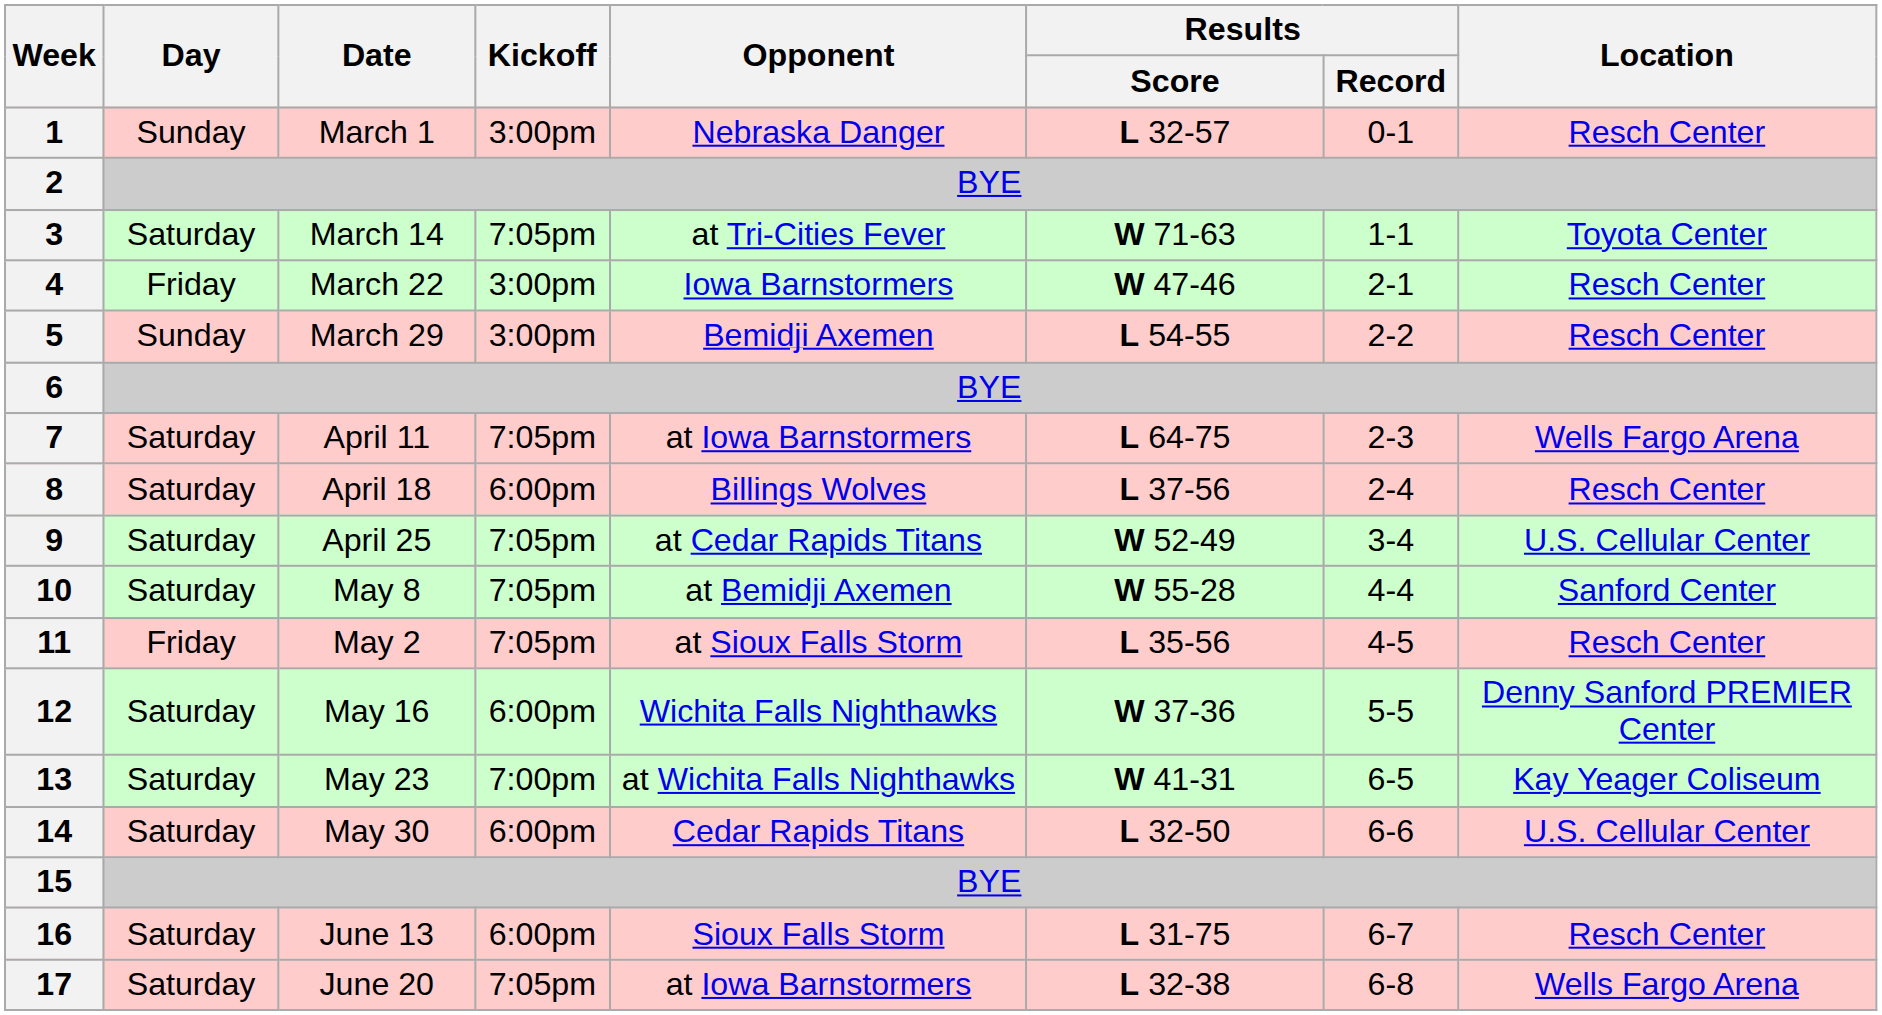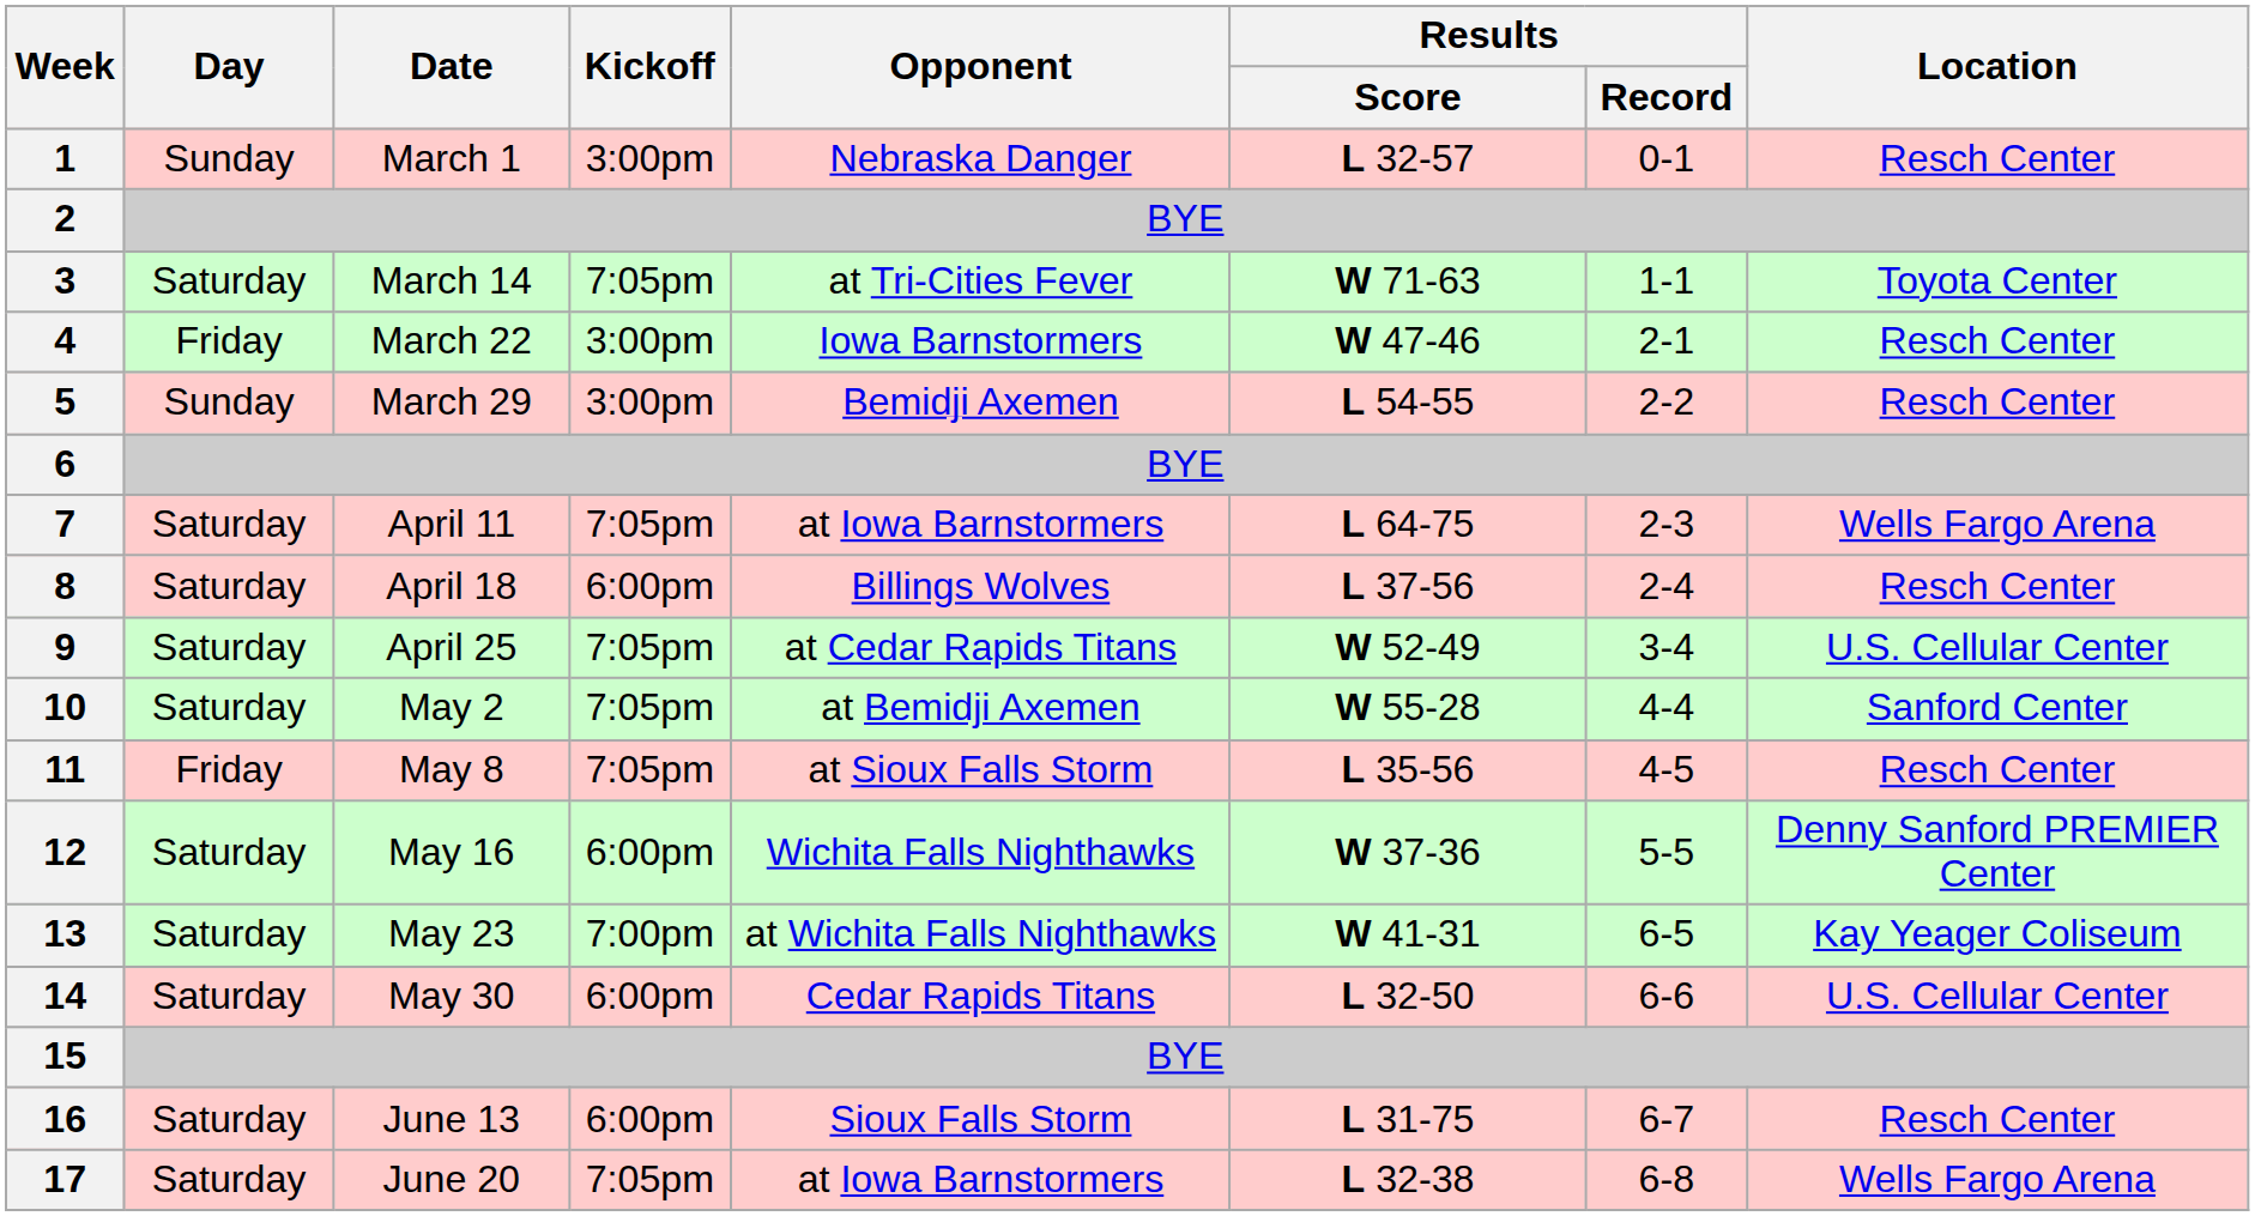10 | Date: May 8 -> May 2
11 | Date: May 2 -> May 8
